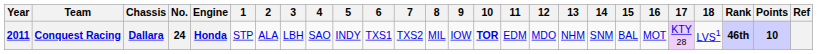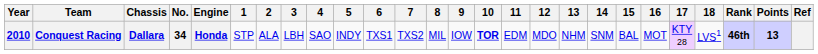Conquest Racing | Year: 2011 -> 2010
Conquest Racing | No.: 24 -> 34
Conquest Racing | Points: 10 -> 13
